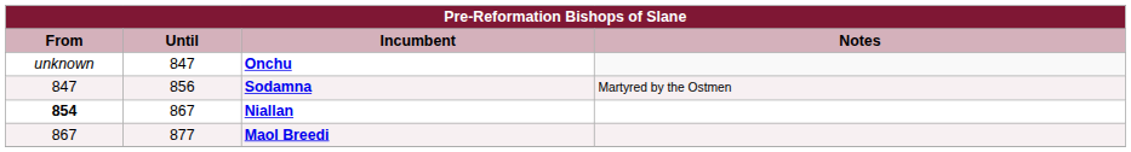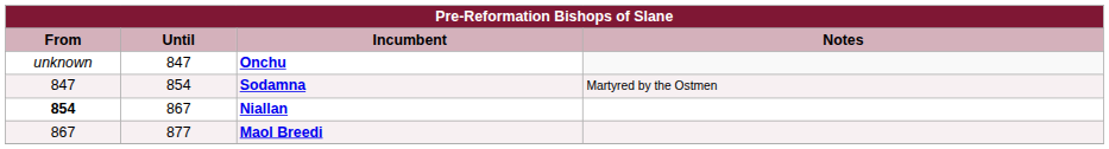Sodamna | Until: 856 -> 854
